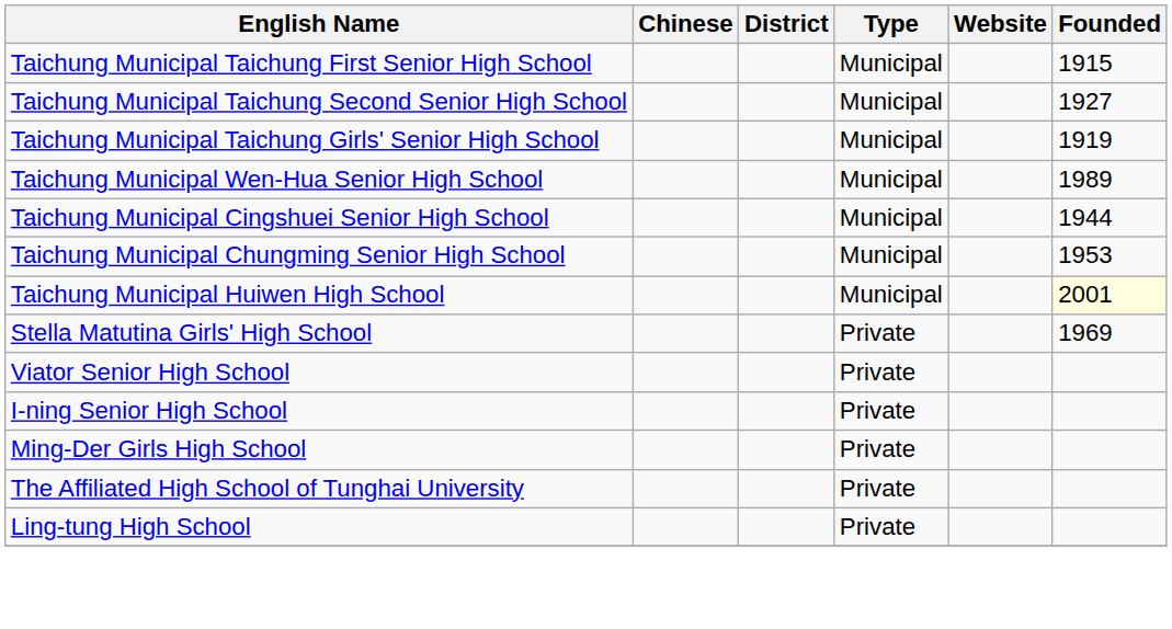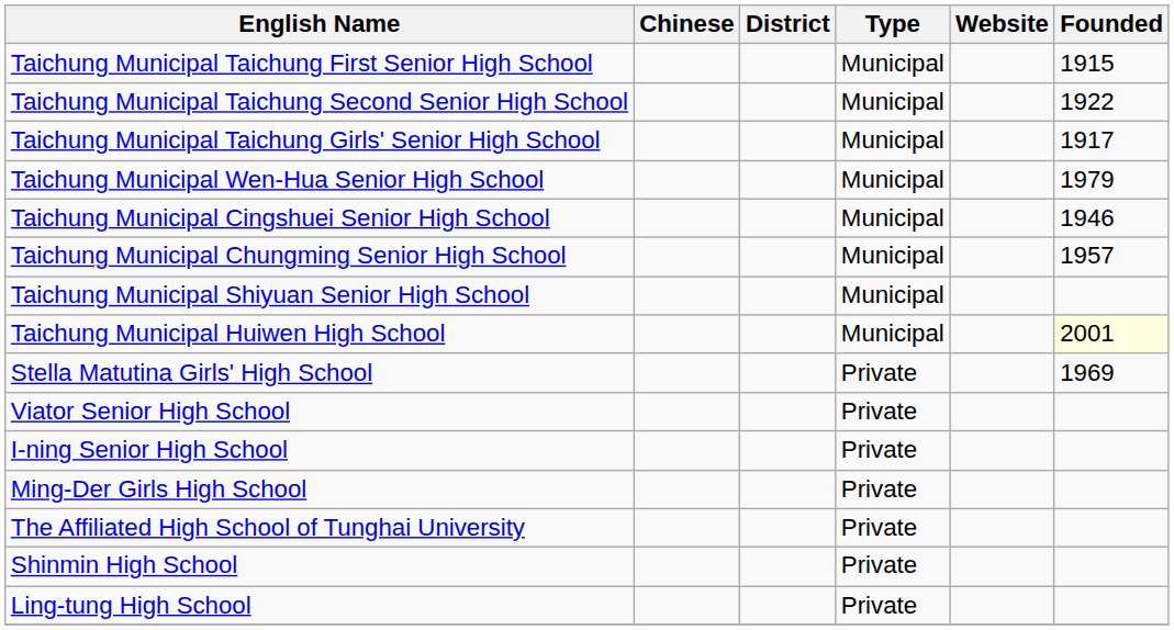Taichung Municipal Taichung Second Senior High School | Founded: 1927 -> 1922
Taichung Municipal Taichung Girls' Senior High School | Founded: 1919 -> 1917
Taichung Municipal Wen-Hua Senior High School | Founded: 1989 -> 1979
Taichung Municipal Cingshuei Senior High School | Founded: 1944 -> 1946
Taichung Municipal Chungming Senior High School | Founded: 1953 -> 1957
+ row: Taichung Municipal Shiyuan Senior High School | Municipal
+ row: Shinmin High School | Private
